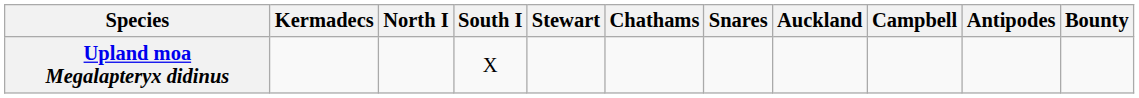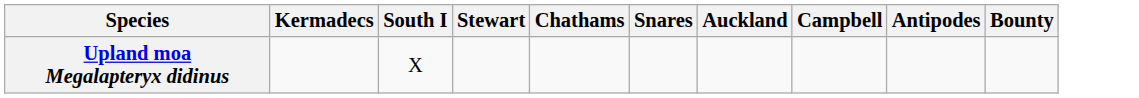- column: North I
